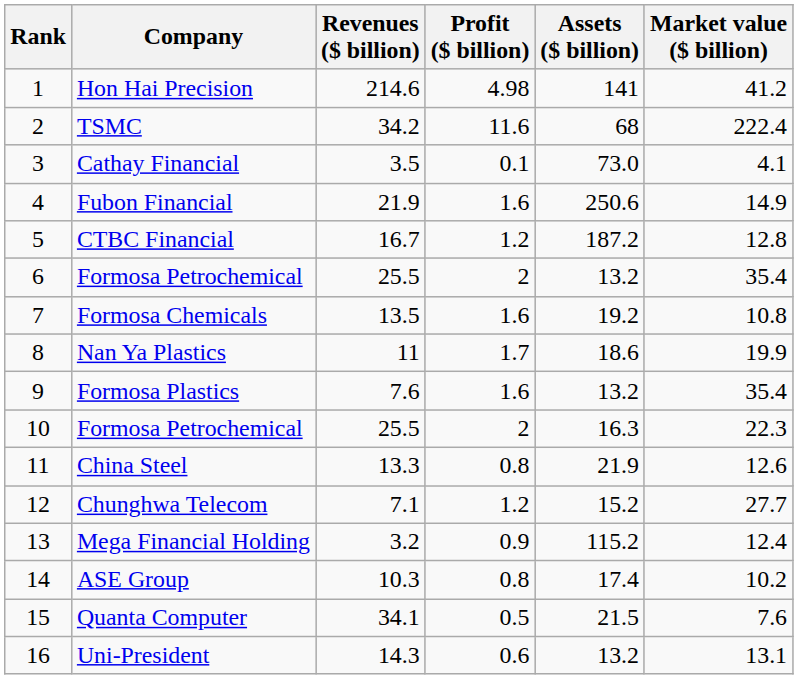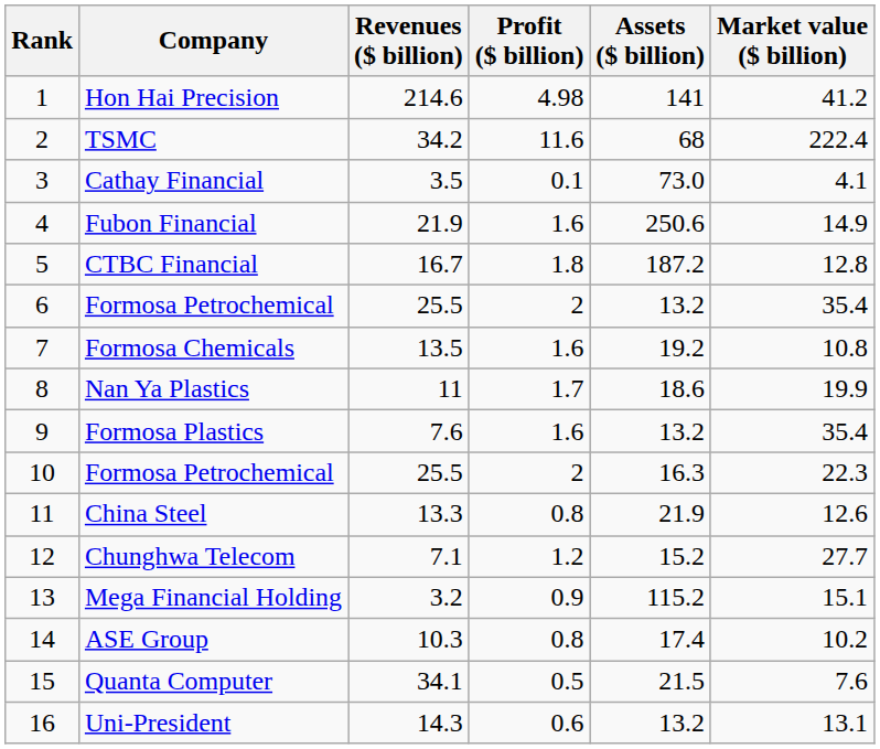CTBC Financial | Profit ($ billion): 1.2 -> 1.8
Mega Financial Holding | Market value ($ billion): 12.4 -> 15.1
